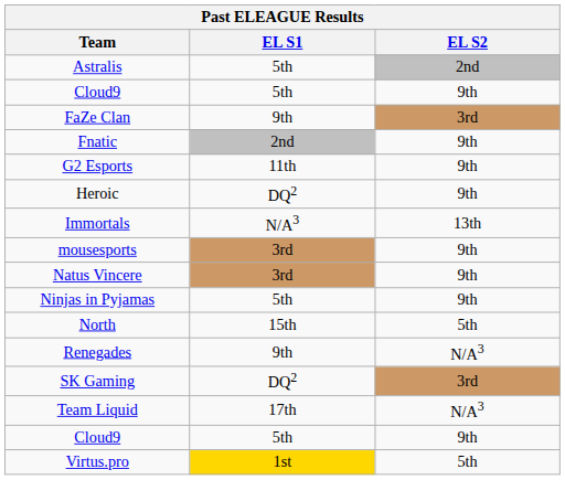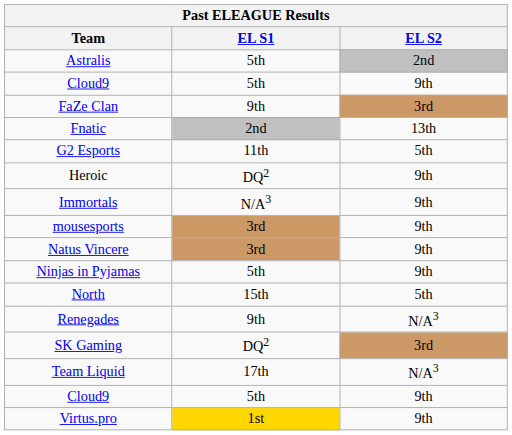Fnatic | EL S2: 9th -> 13th
G2 Esports | EL S2: 9th -> 5th
Immortals | EL S2: 13th -> 9th
Virtus.pro | EL S2: 5th -> 9th
